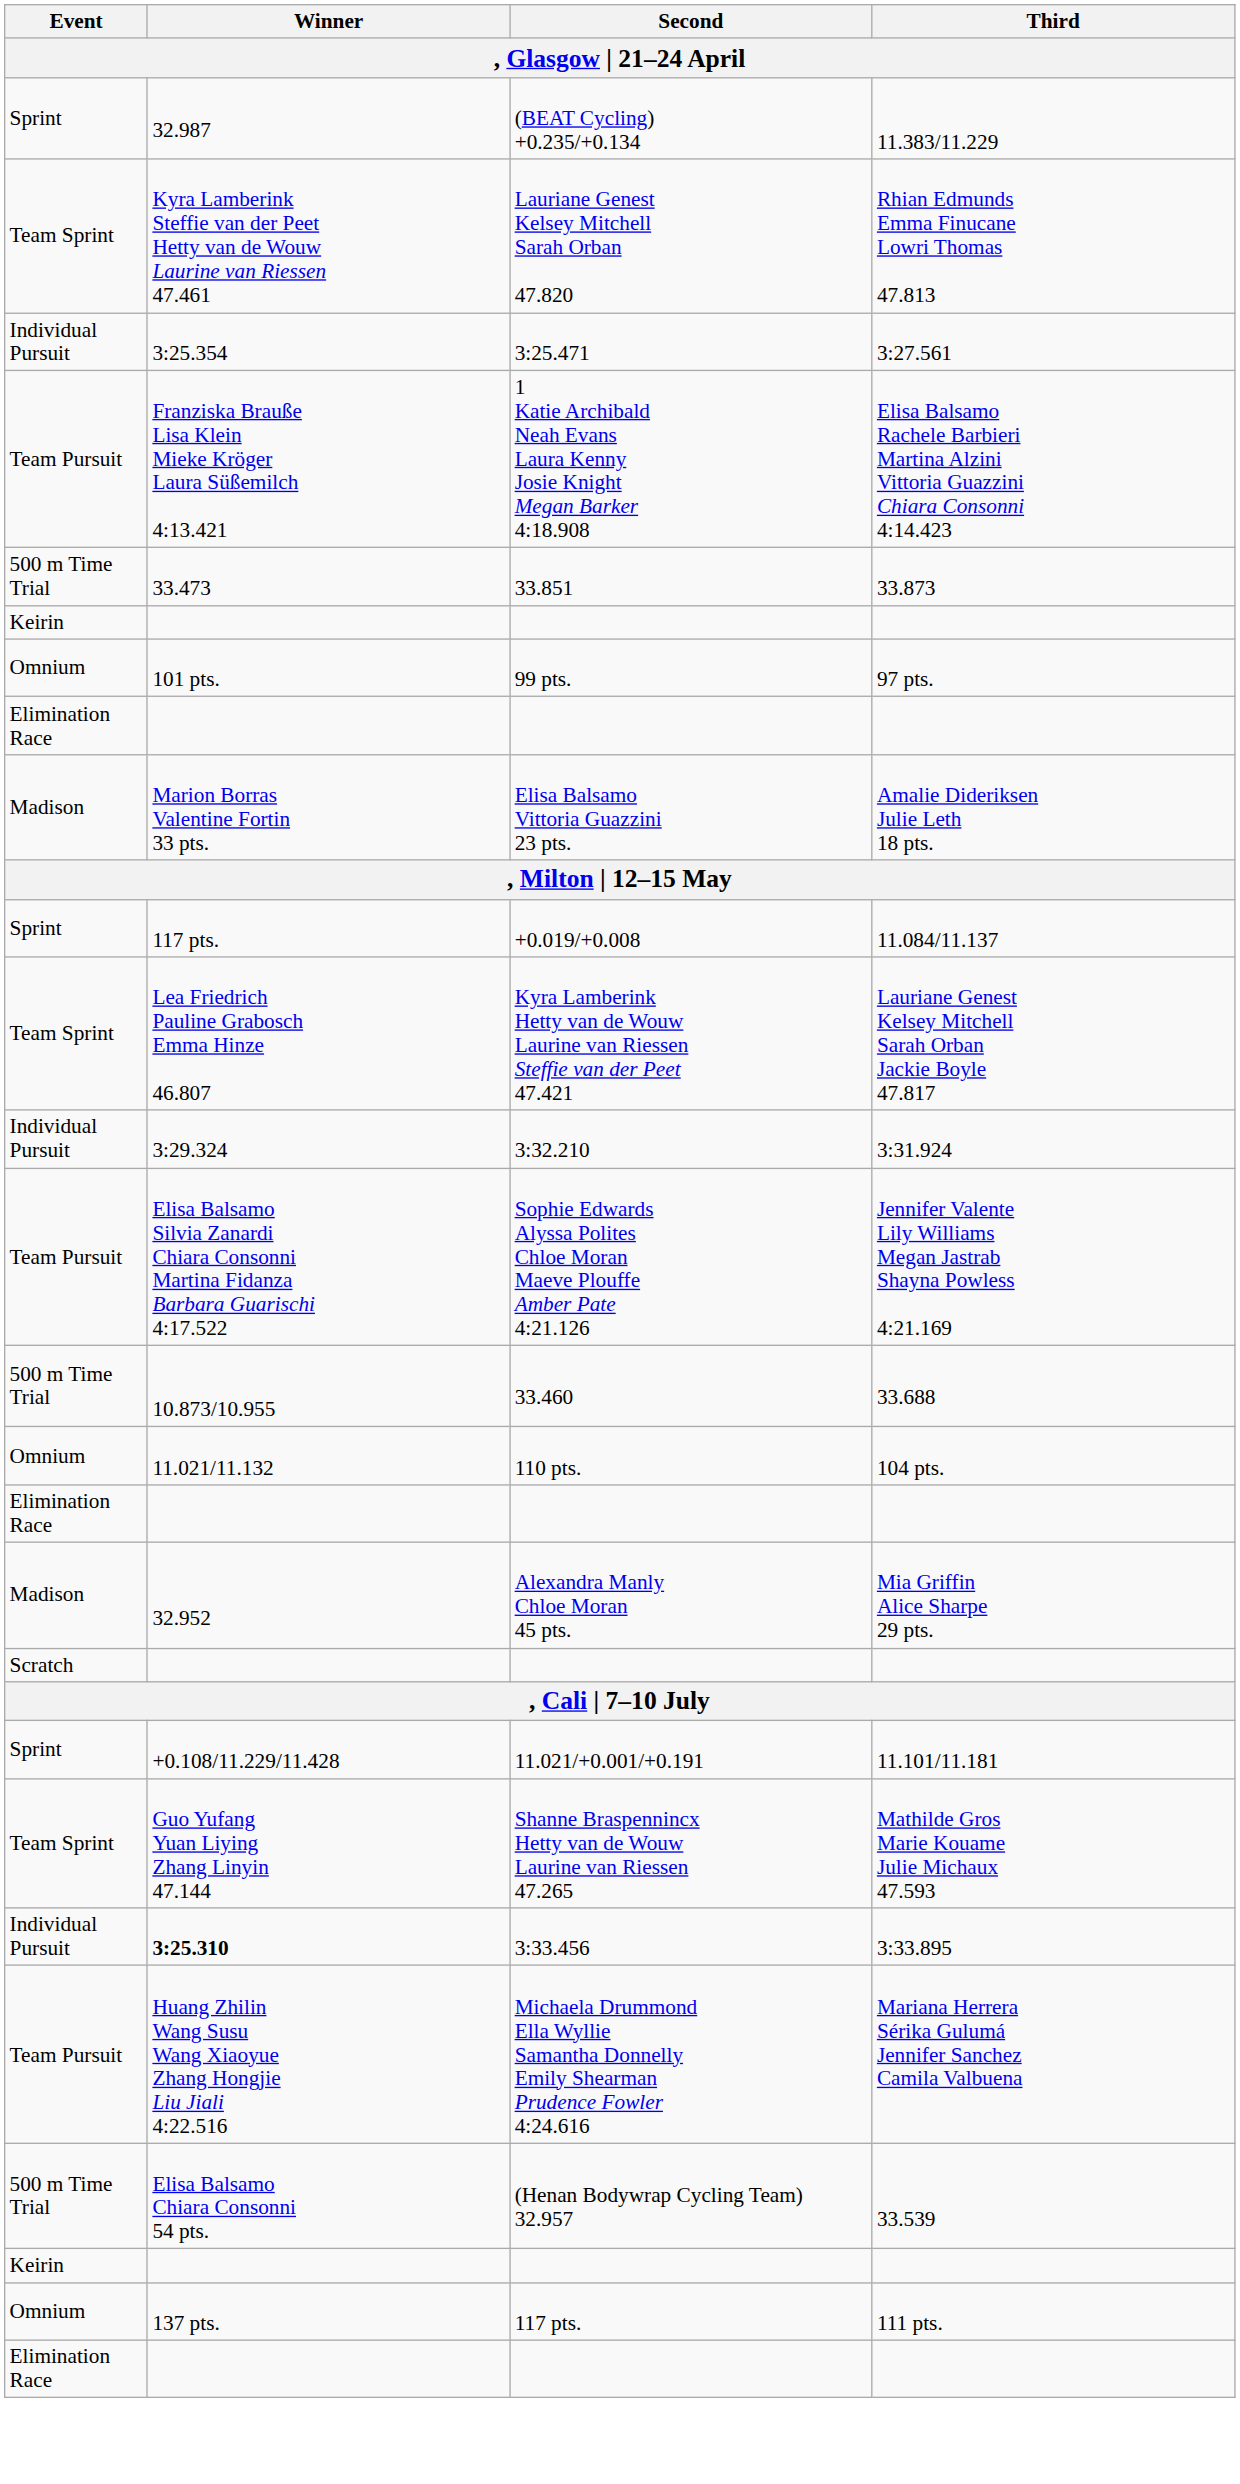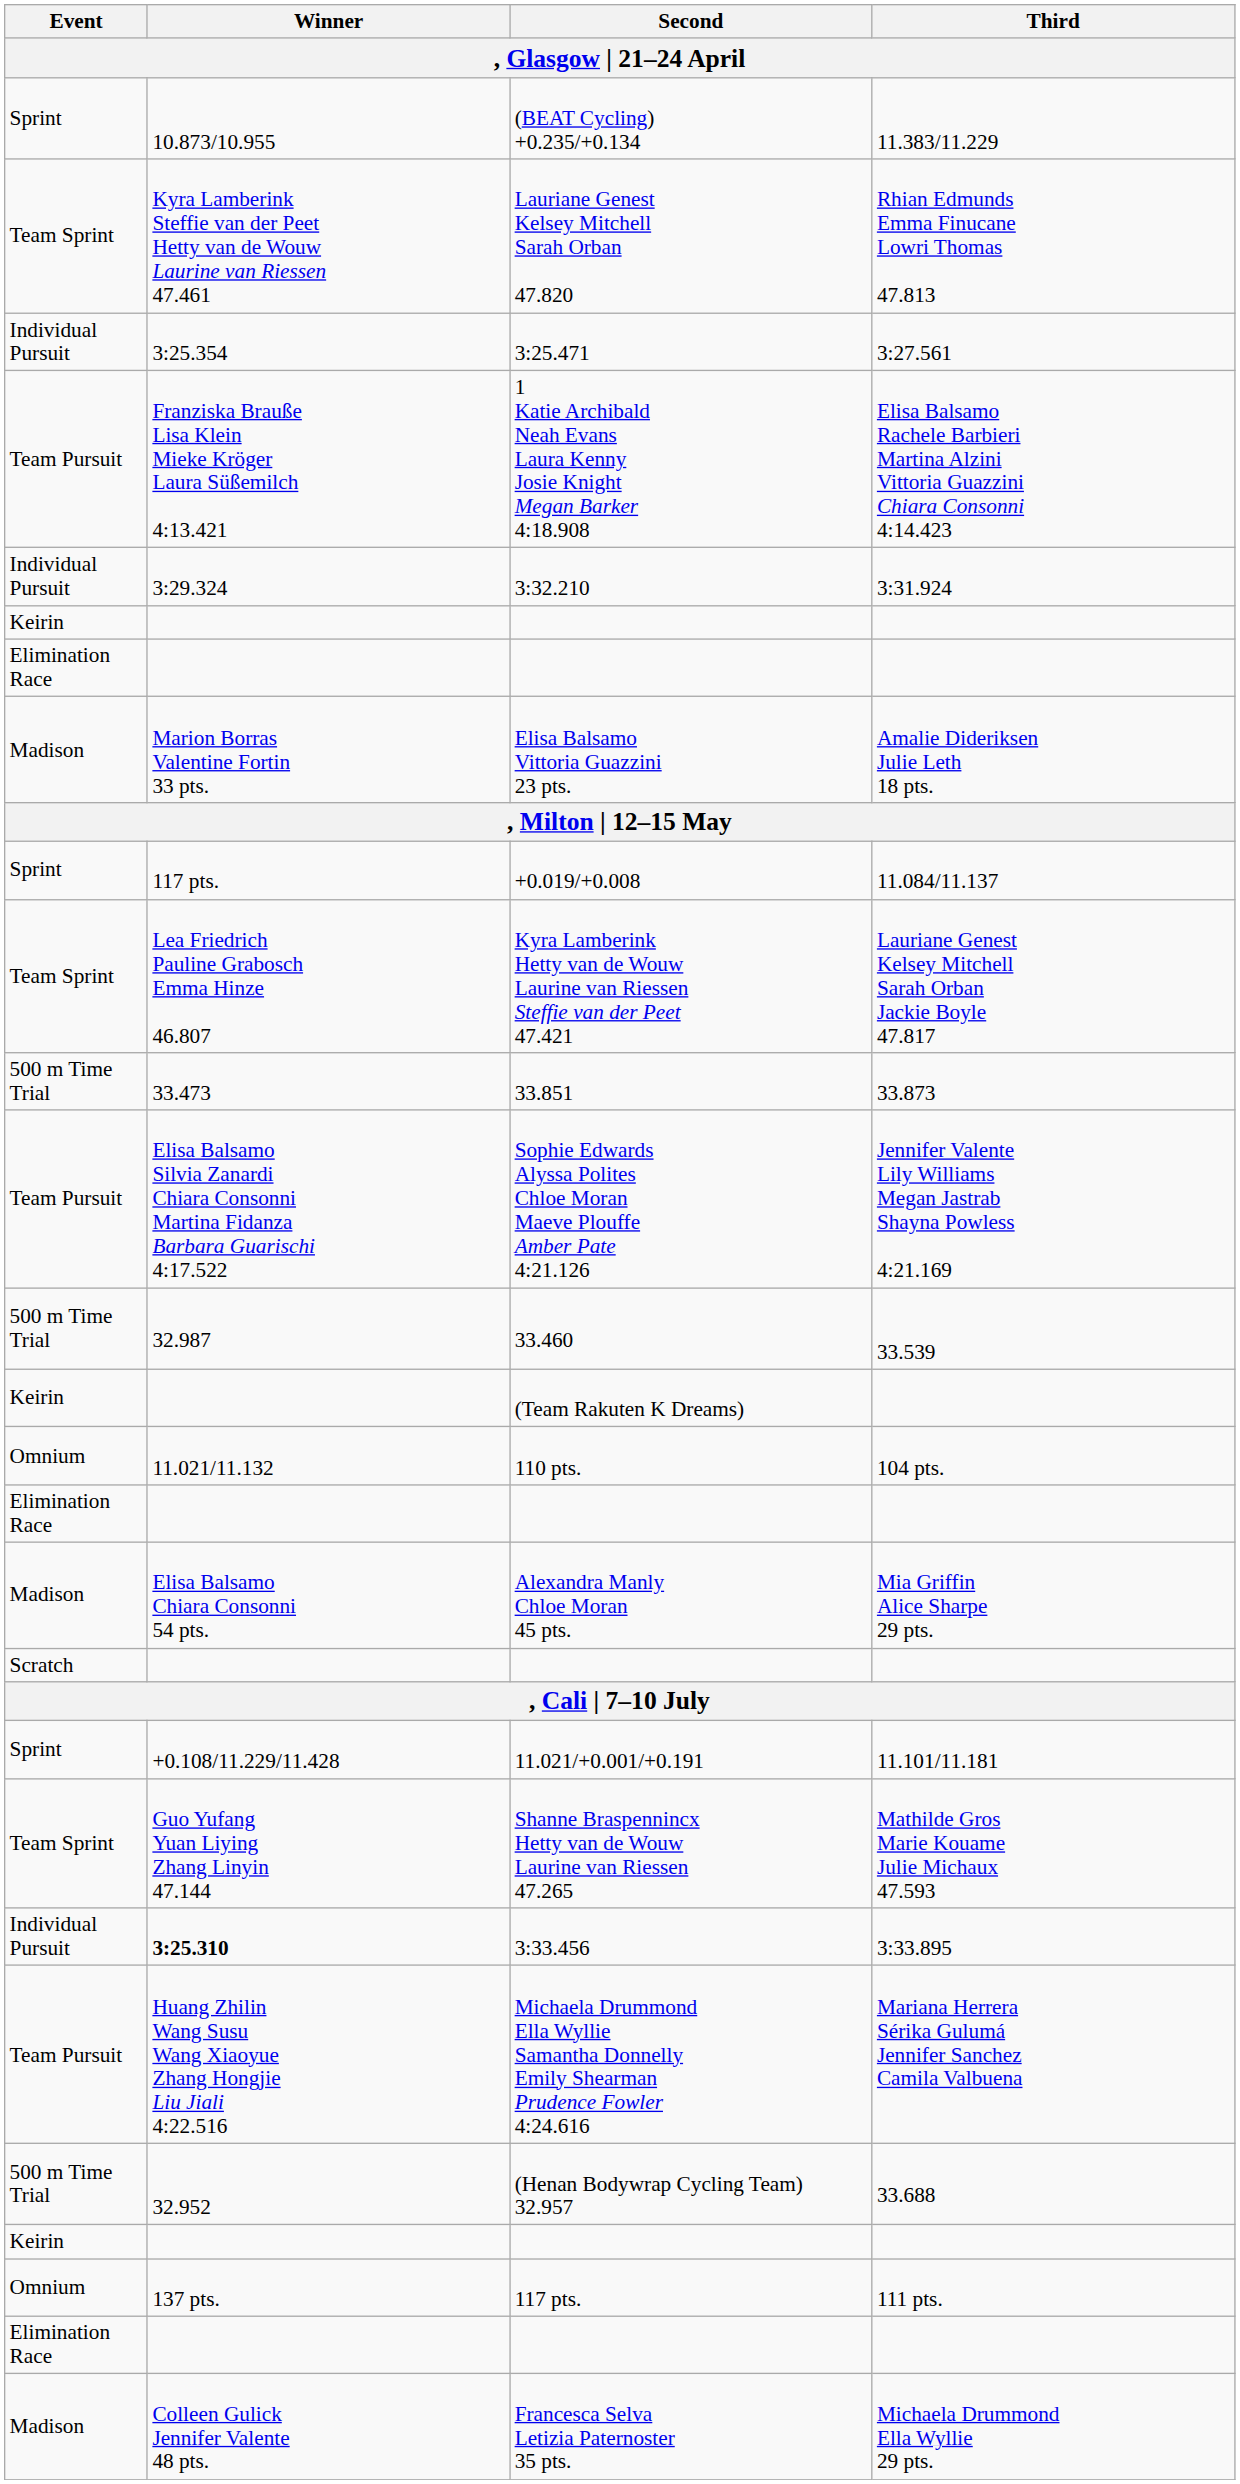(BEAT Cycling) +0.235/+0.134 | Winner: 32.987 -> 10.873/10.955
rows swapped: 33.851 <-> 3:32.210
- row: Omnium | 101 pts. | 99 pts. | 97 pts.
33.460 | Winner: 10.873/10.955 -> 32.987
33.460 | Third: 33.688 -> 33.539
+ row: Keirin | (Team Rakuten K Dreams)
Alexandra Manly Chloe Moran 45 pts. | Winner: 32.952 -> Elisa Balsamo Chiara Consonni 54 pts.
(Henan Bodywrap Cycling Team) 32.957 | Winner: Elisa Balsamo Chiara Consonni 54 pts. -> 32.952
(Henan Bodywrap Cycling Team) 32.957 | Third: 33.539 -> 33.688
+ row: Madison | Colleen Gulick Jennifer Valente 48 pts. | Francesca Selva Letizia Paternoster 35 pts. | Michaela Drummond Ella Wyllie 29 pts.
